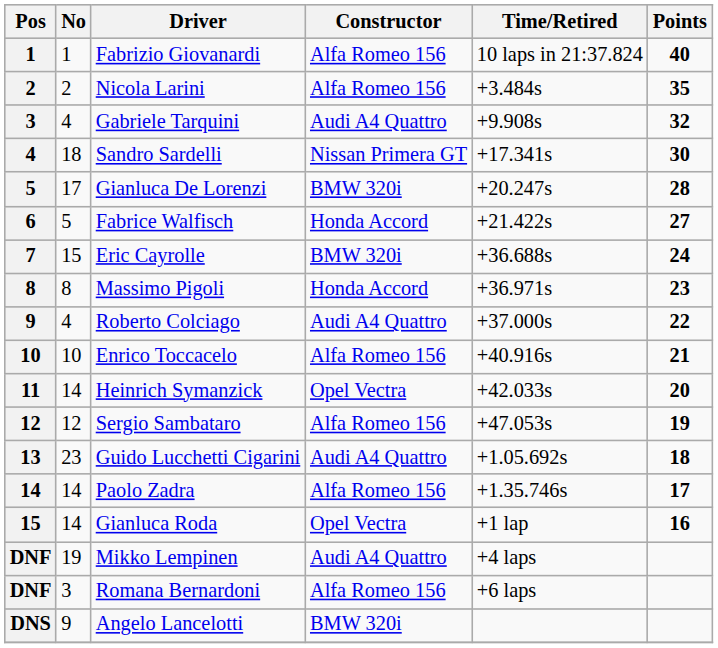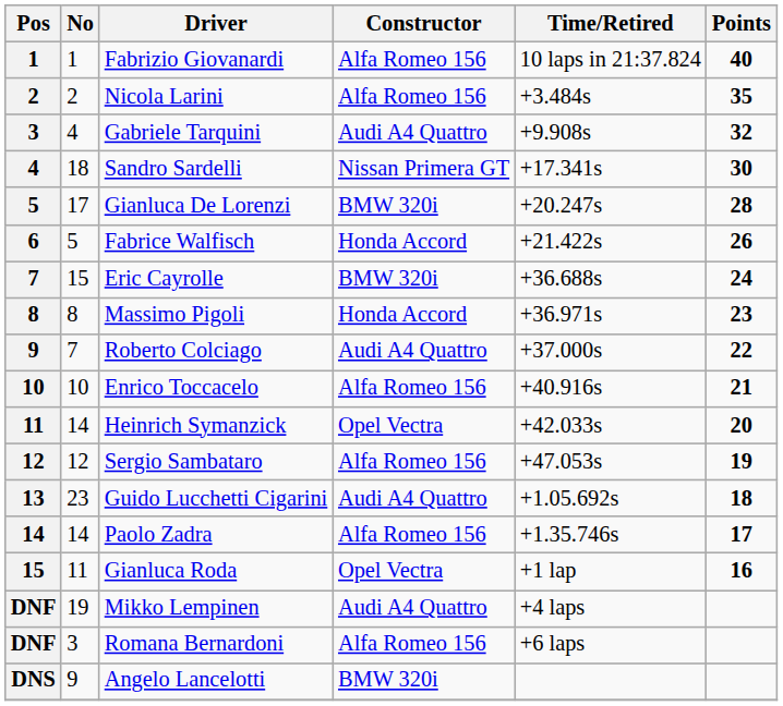Fabrice Walfisch | Points: 27 -> 26
Roberto Colciago | No: 4 -> 7
Gianluca Roda | No: 14 -> 11
